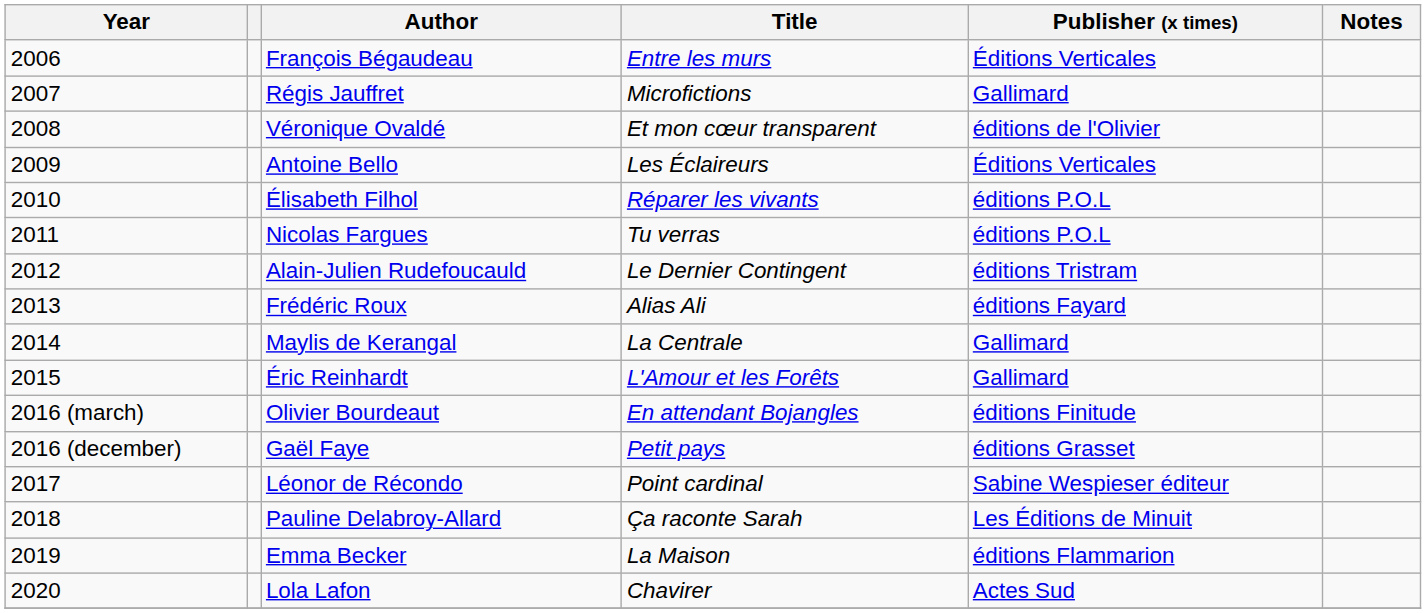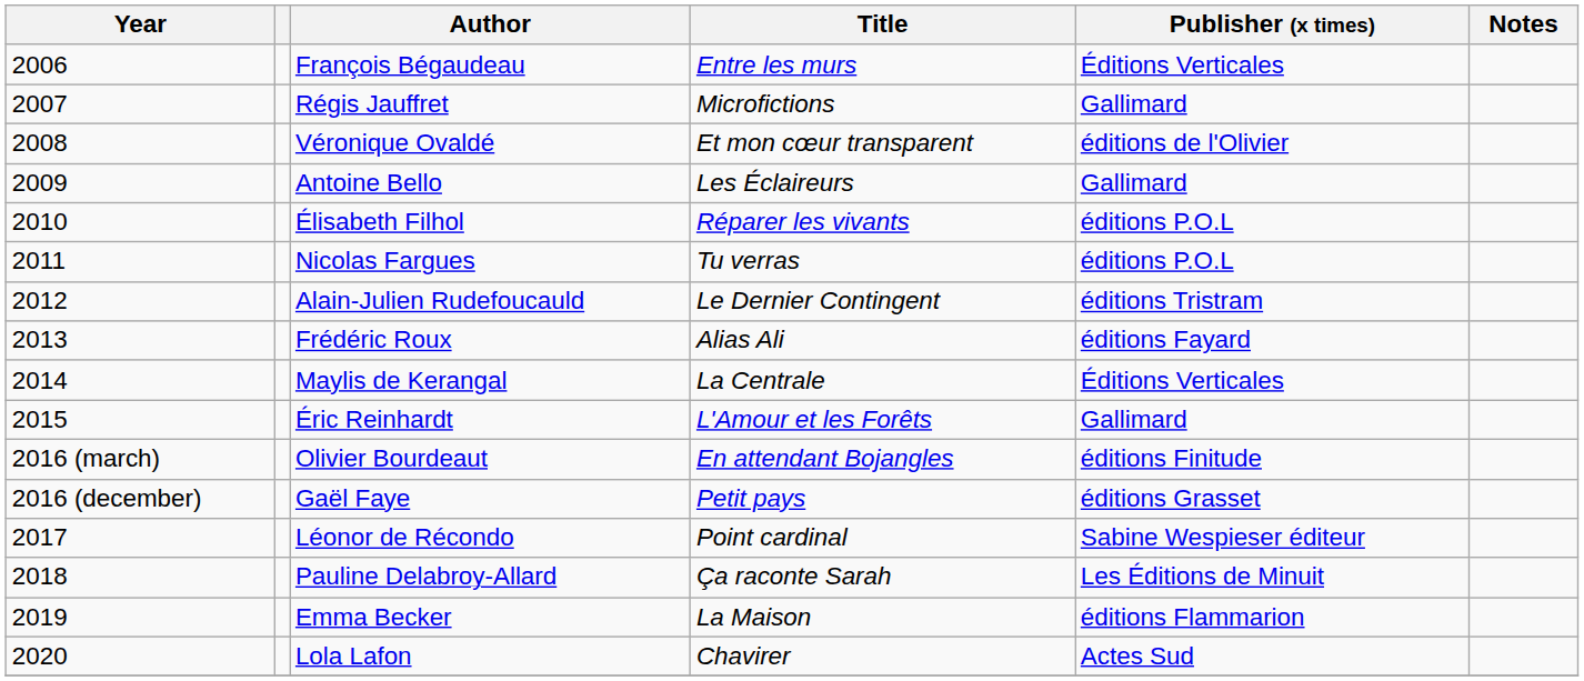Antoine Bello | Publisher (x times): Éditions Verticales -> Gallimard
Maylis de Kerangal | Publisher (x times): Gallimard -> Éditions Verticales
